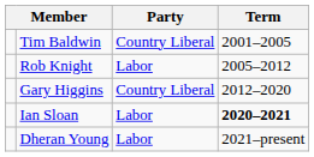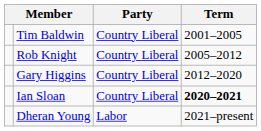Rob Knight | Party: Labor -> Country Liberal
Ian Sloan | Party: Labor -> Country Liberal
